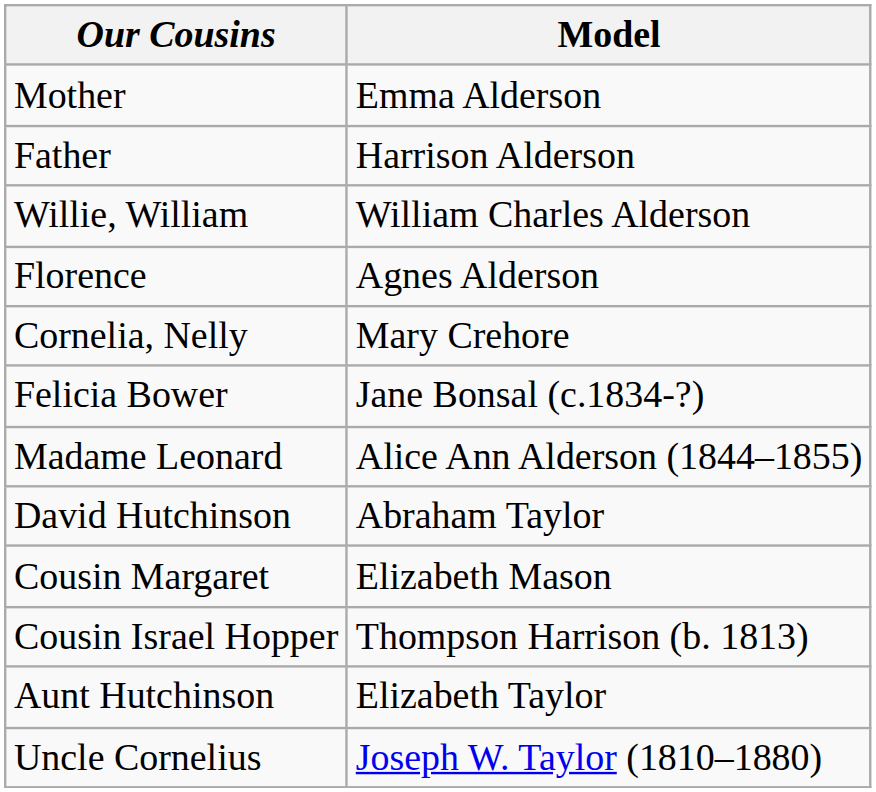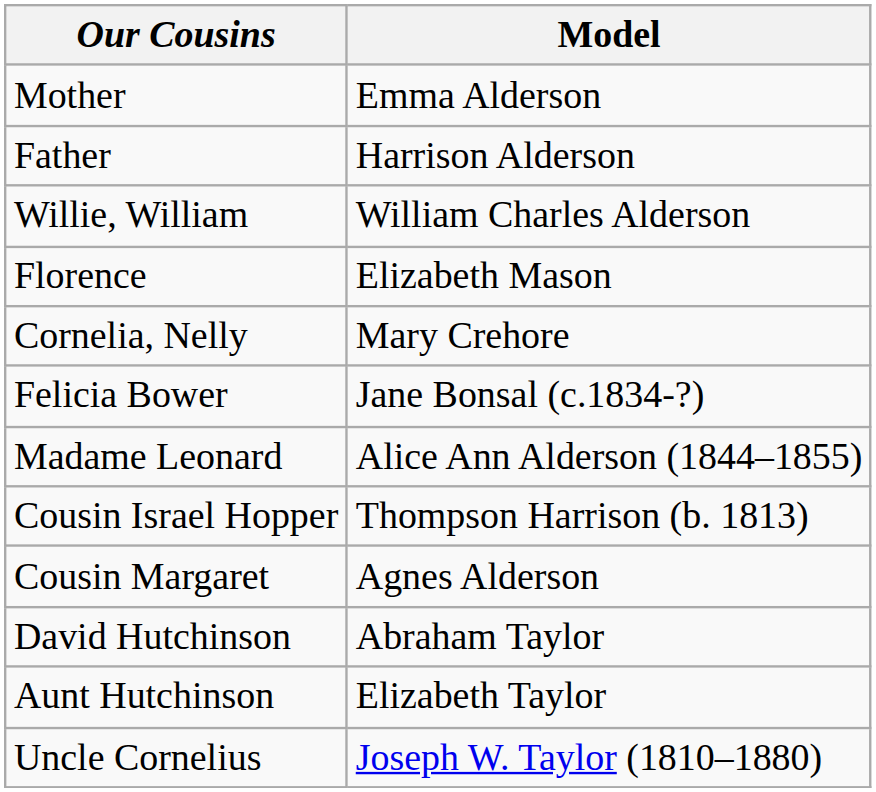Florence | Model: Agnes Alderson -> Elizabeth Mason
rows swapped: Cousin Israel Hopper <-> David Hutchinson
Cousin Margaret | Model: Elizabeth Mason -> Agnes Alderson
